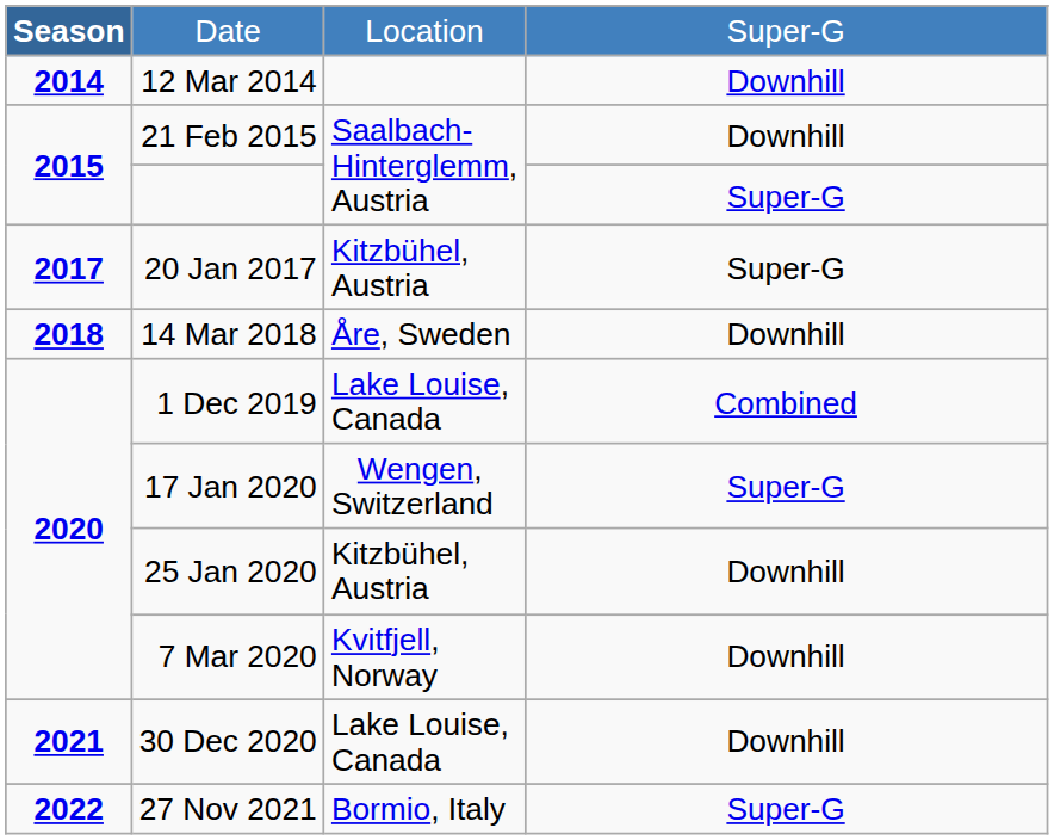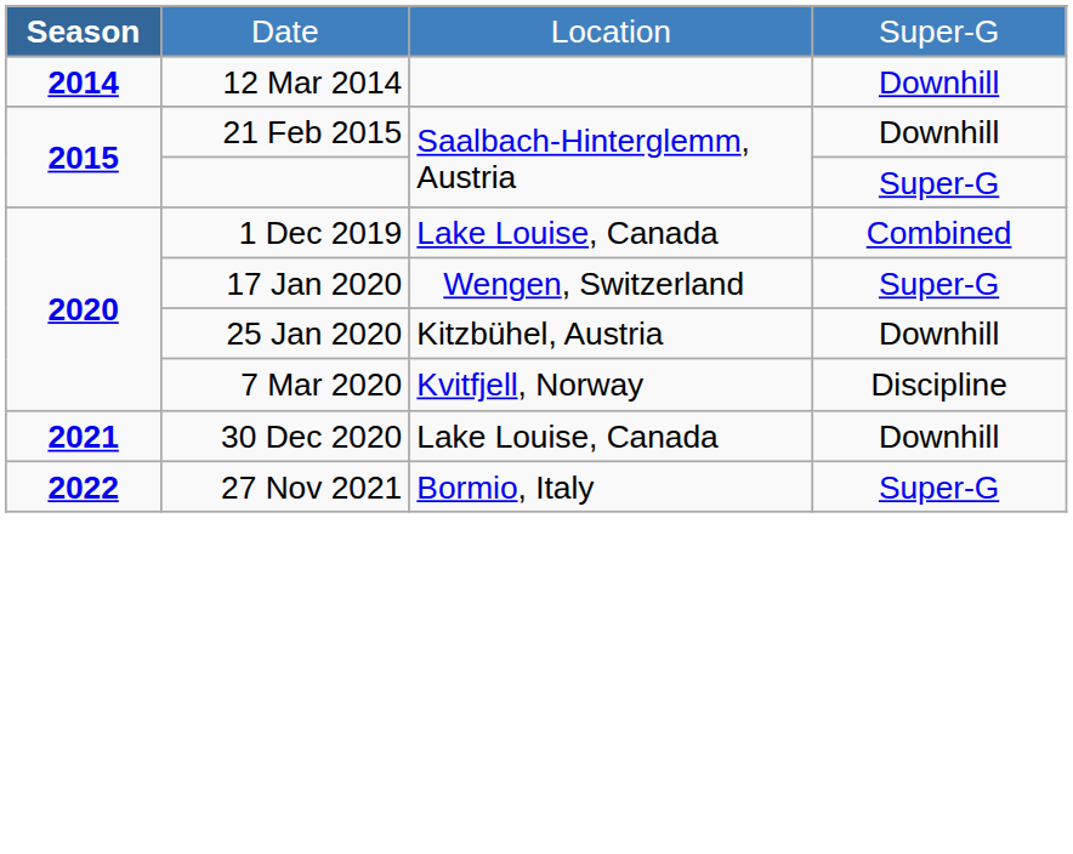- row: 2017 | 20 Jan 2017 | Kitzbühel, Austria | Super-G
- row: 2018 | 14 Mar 2018 | Åre, Sweden | Downhill
7 Mar 2020 | column 4: Downhill -> Discipline
